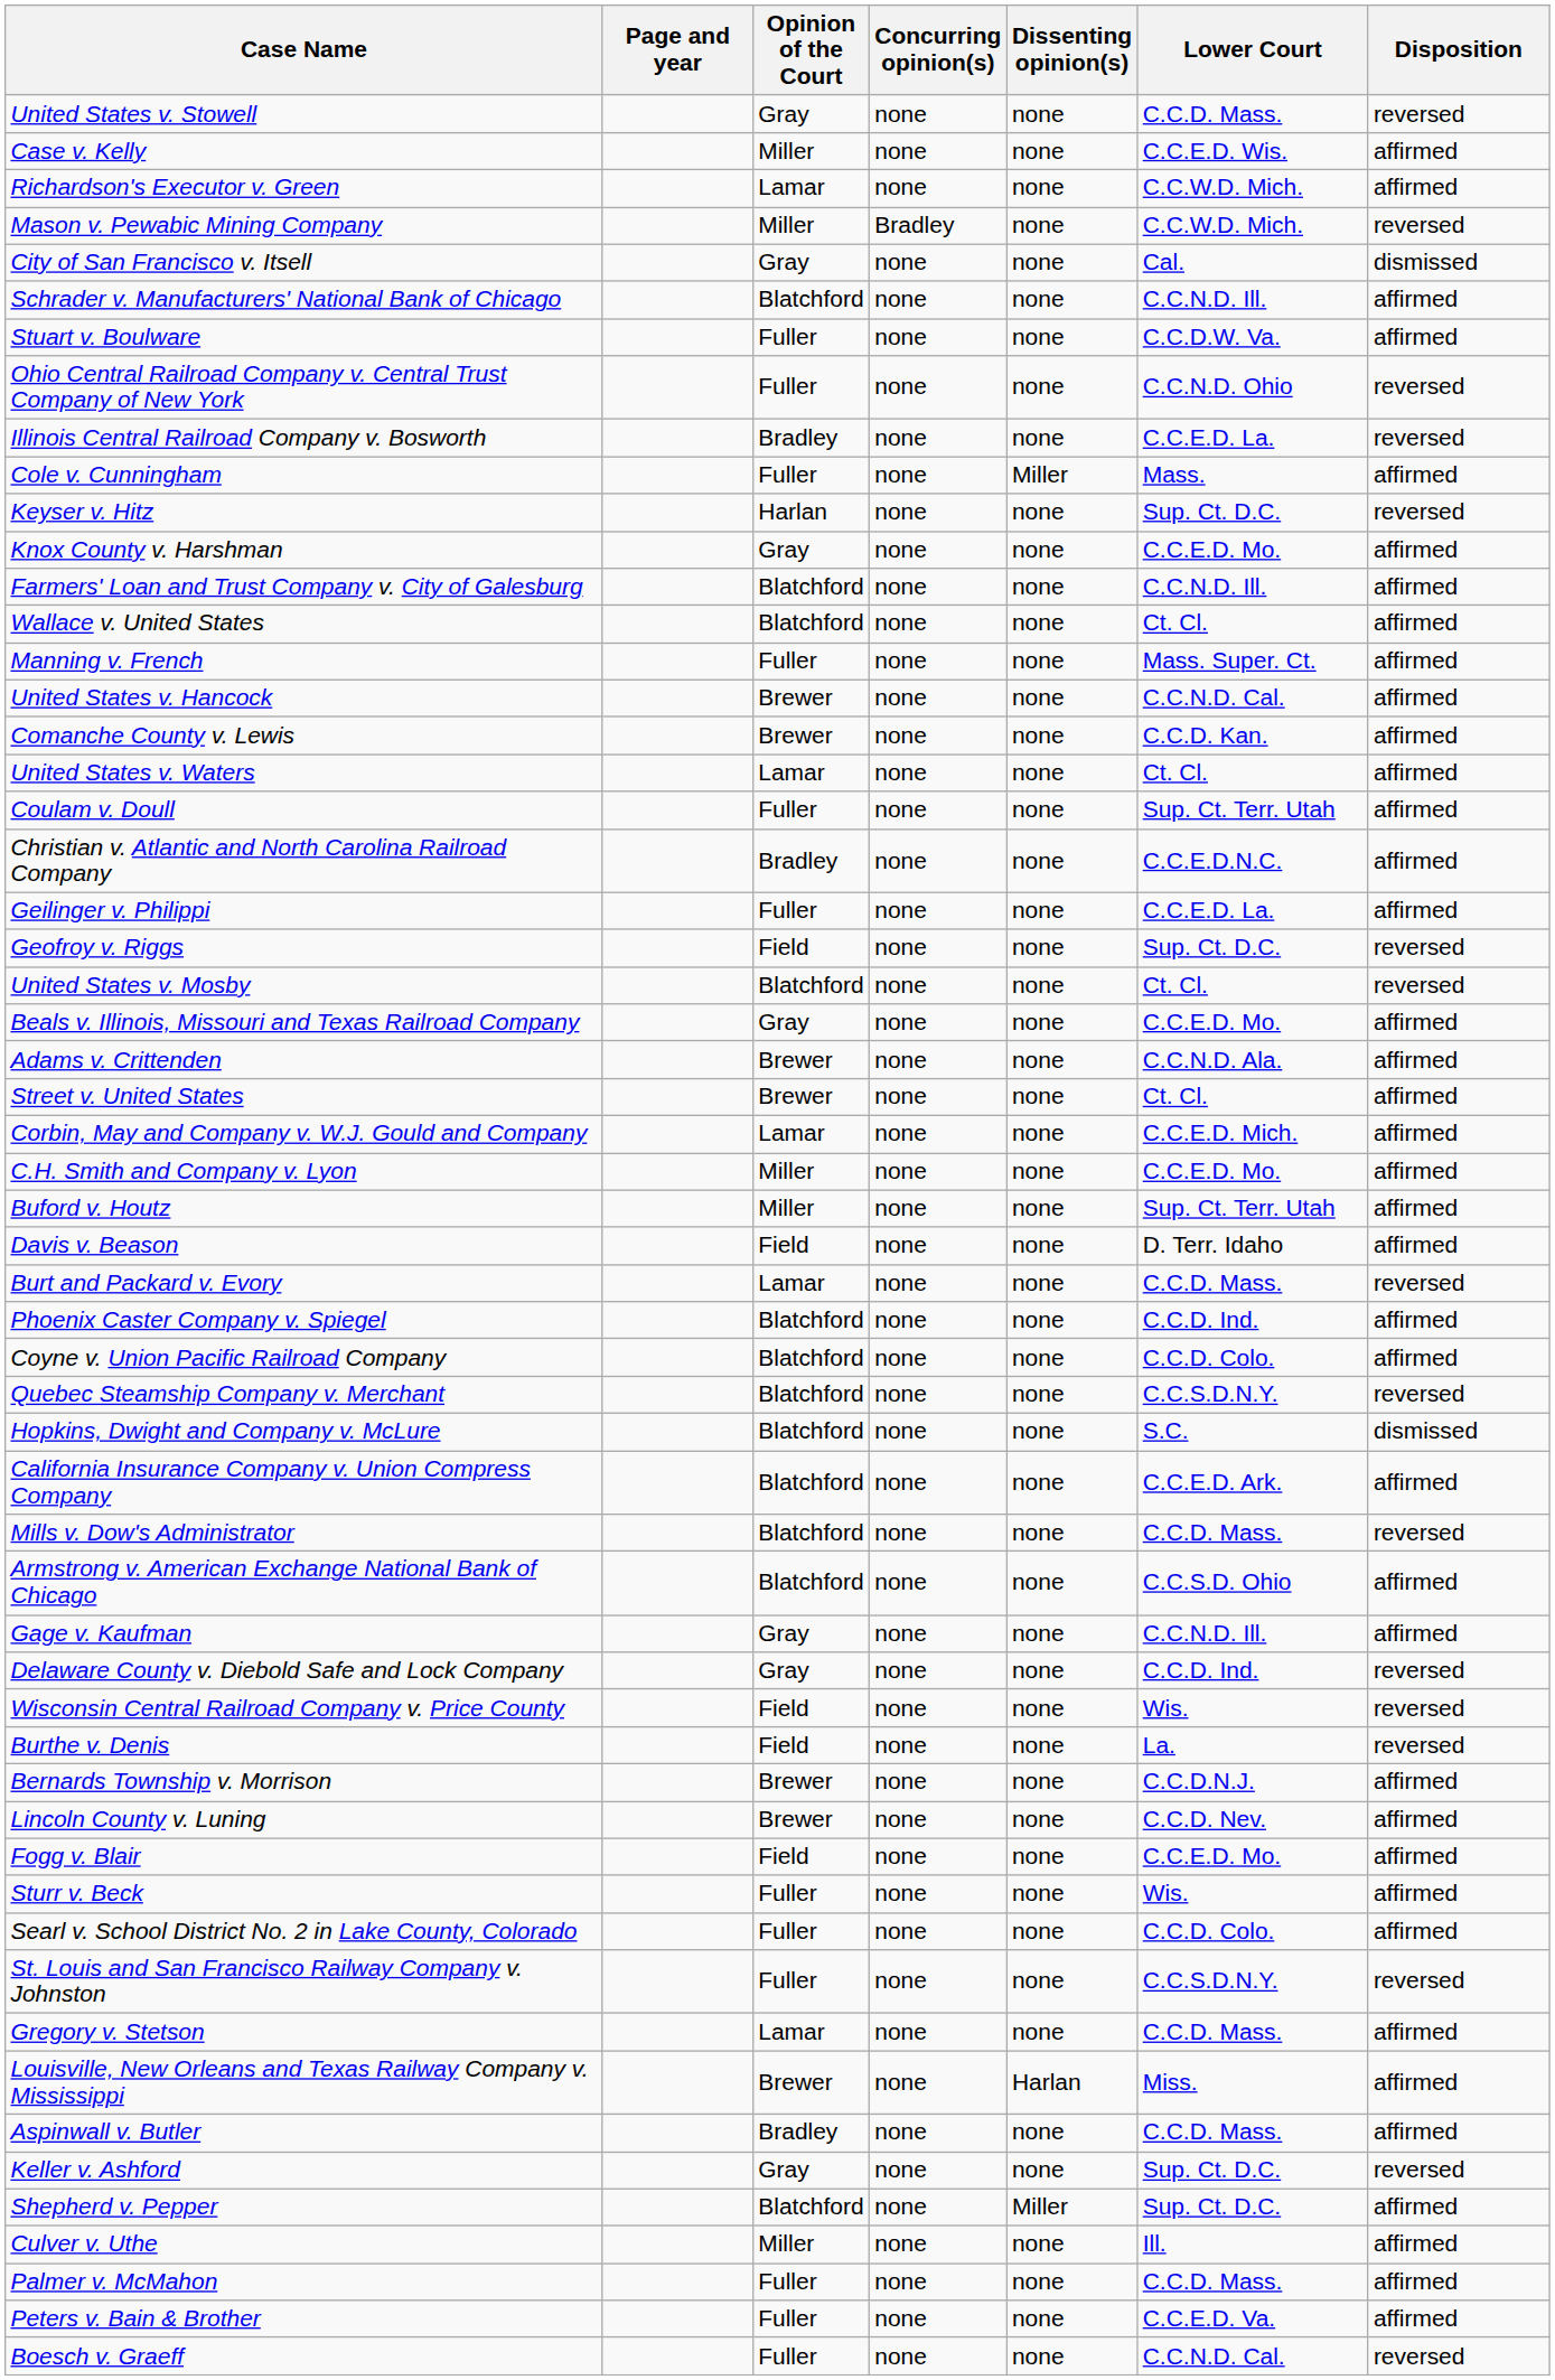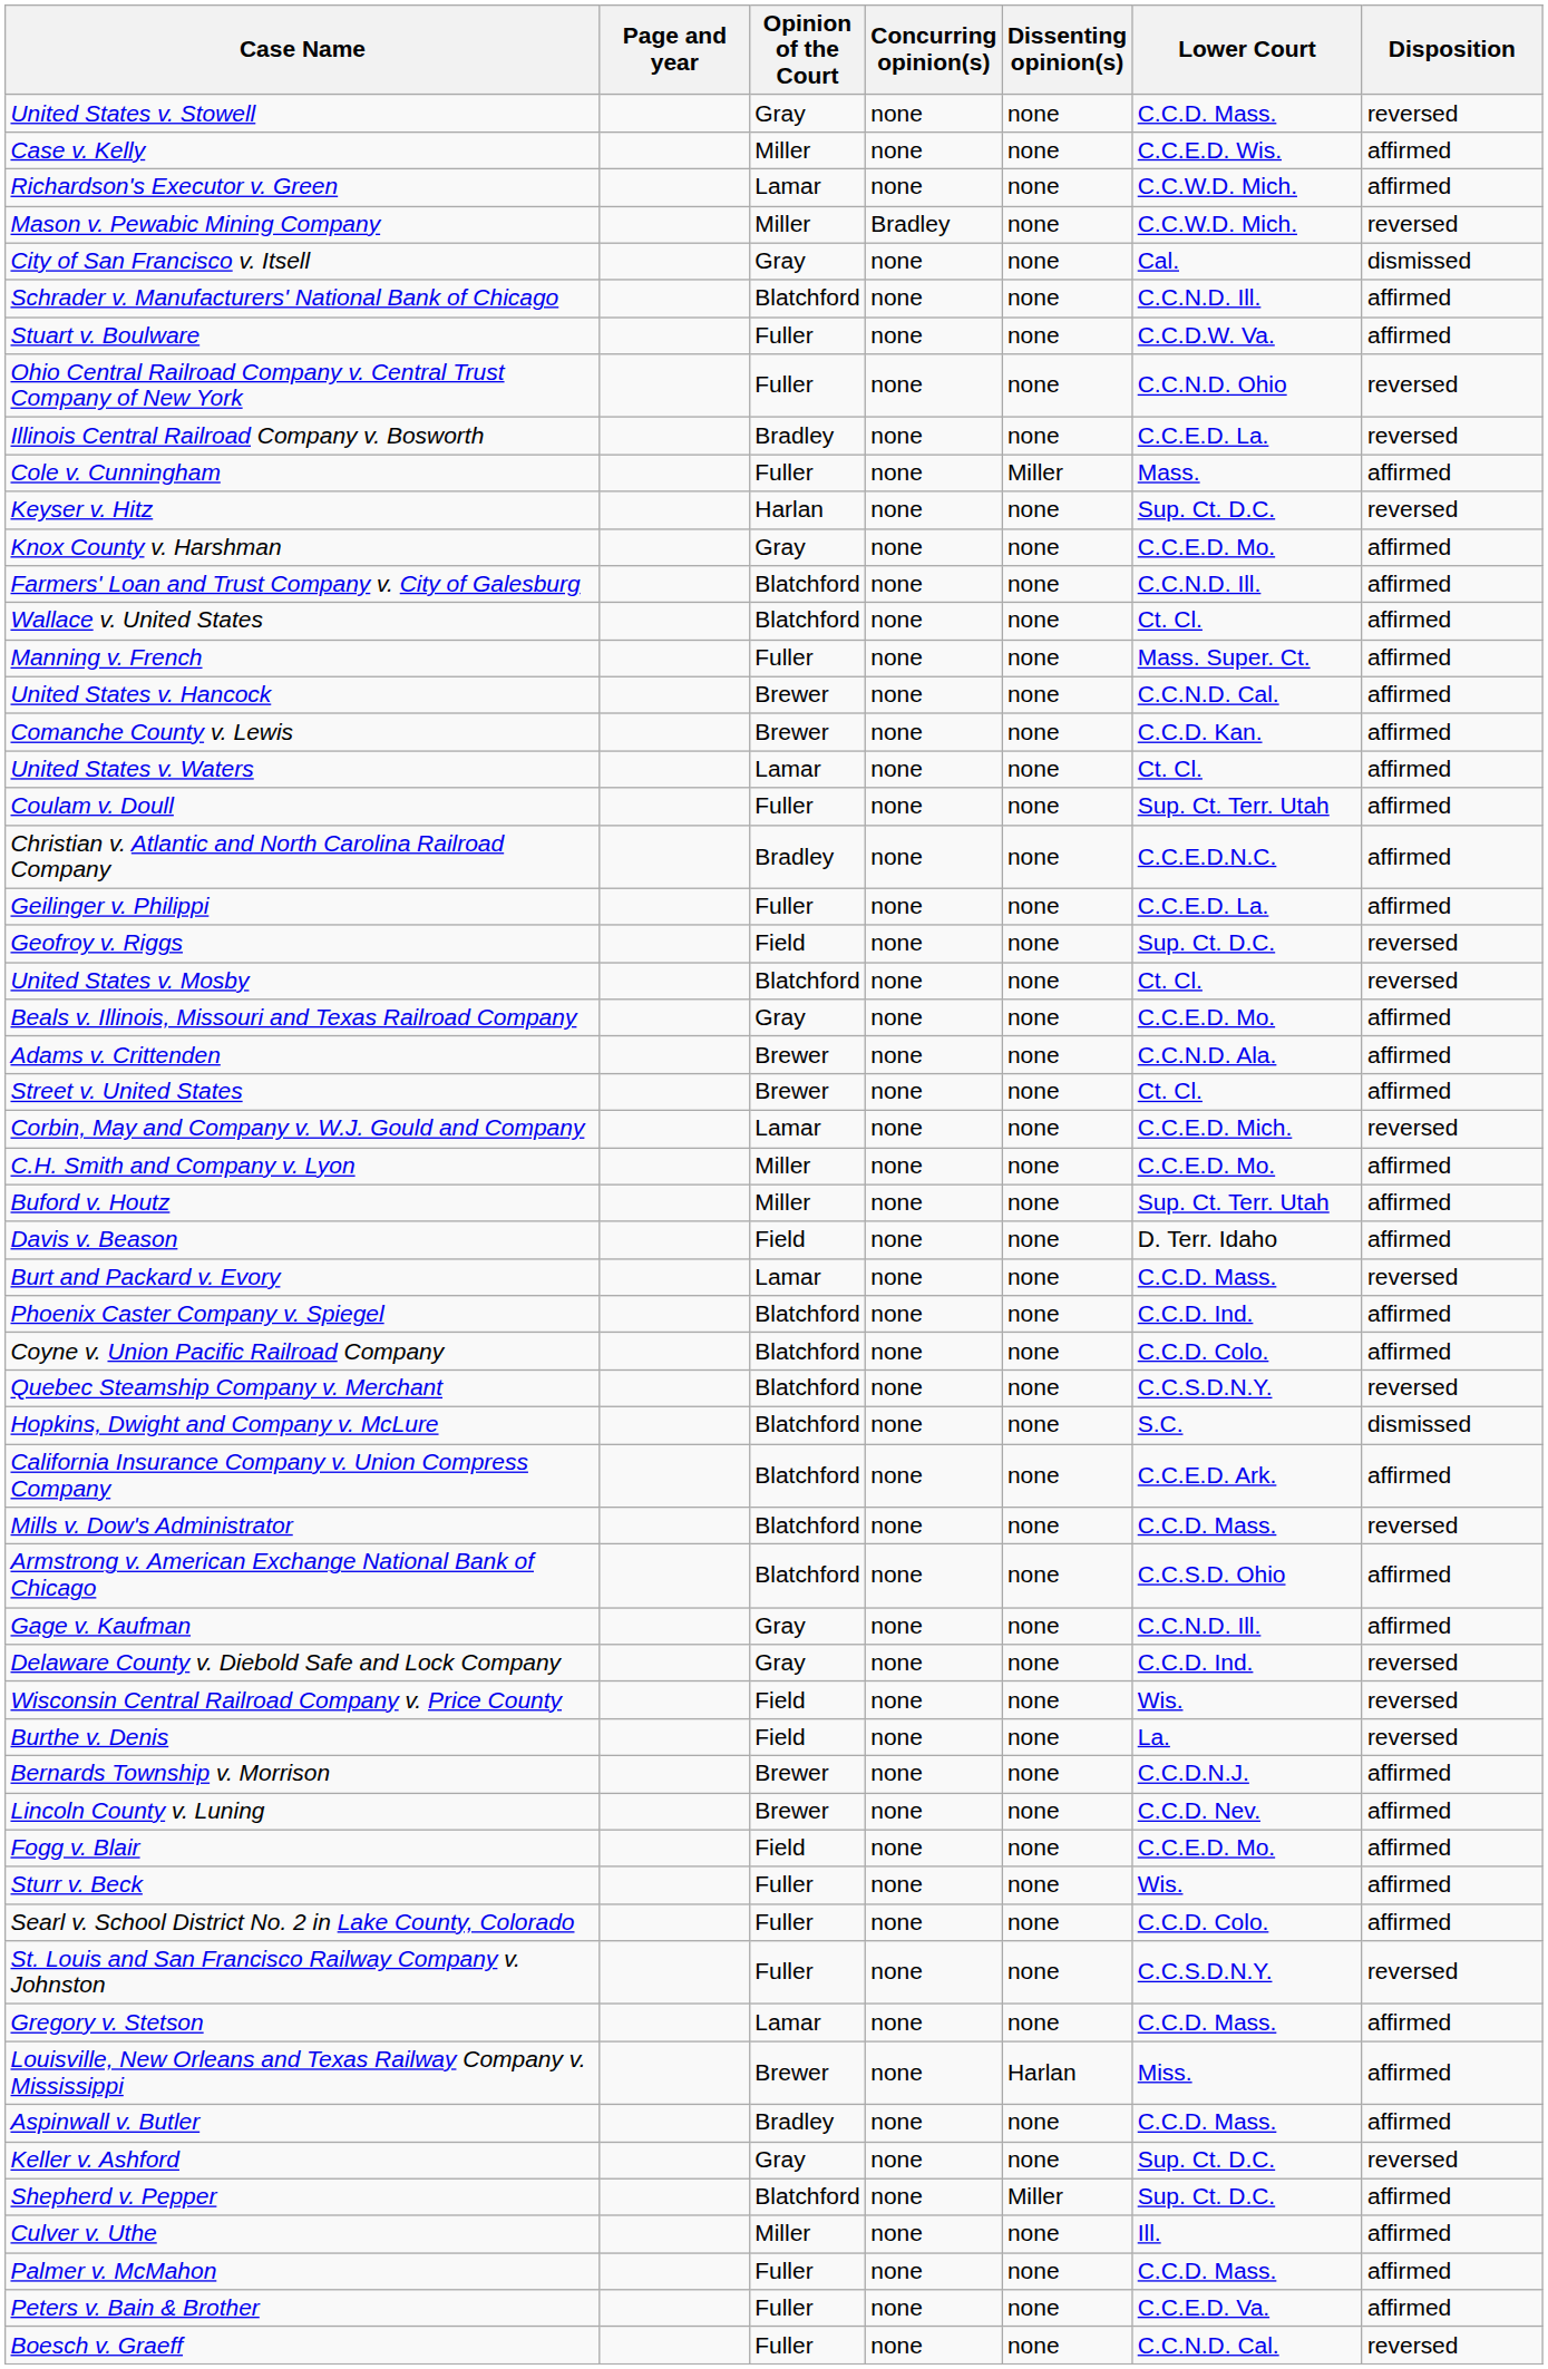Corbin, May and Company v. W.J. Gould and Company | Disposition: affirmed -> reversed
